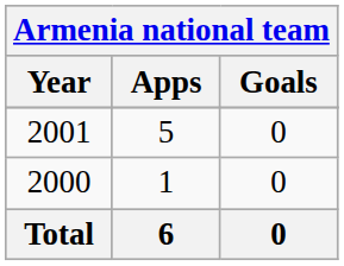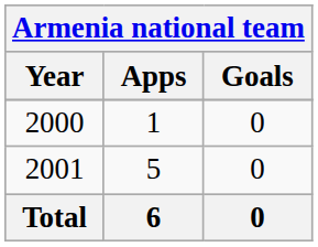rows swapped: 2000 <-> 2001
